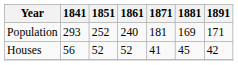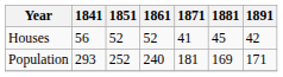rows swapped: Population <-> Houses
